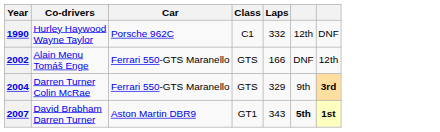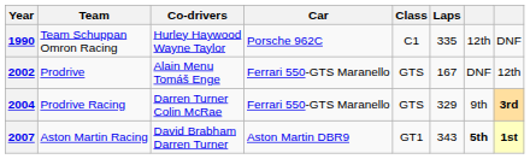+ column: Team | Team Schuppan Omron Racing | Prodrive | Prodrive Racing | Aston Martin Racing
1990 | Laps: 332 -> 335
2002 | Laps: 166 -> 167
